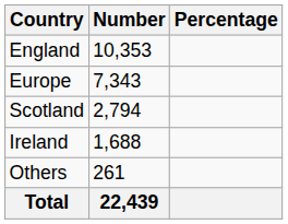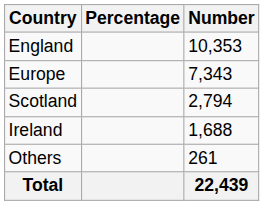columns swapped: Number <-> Percentage
